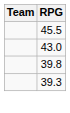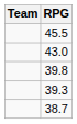+ row: 38.7
